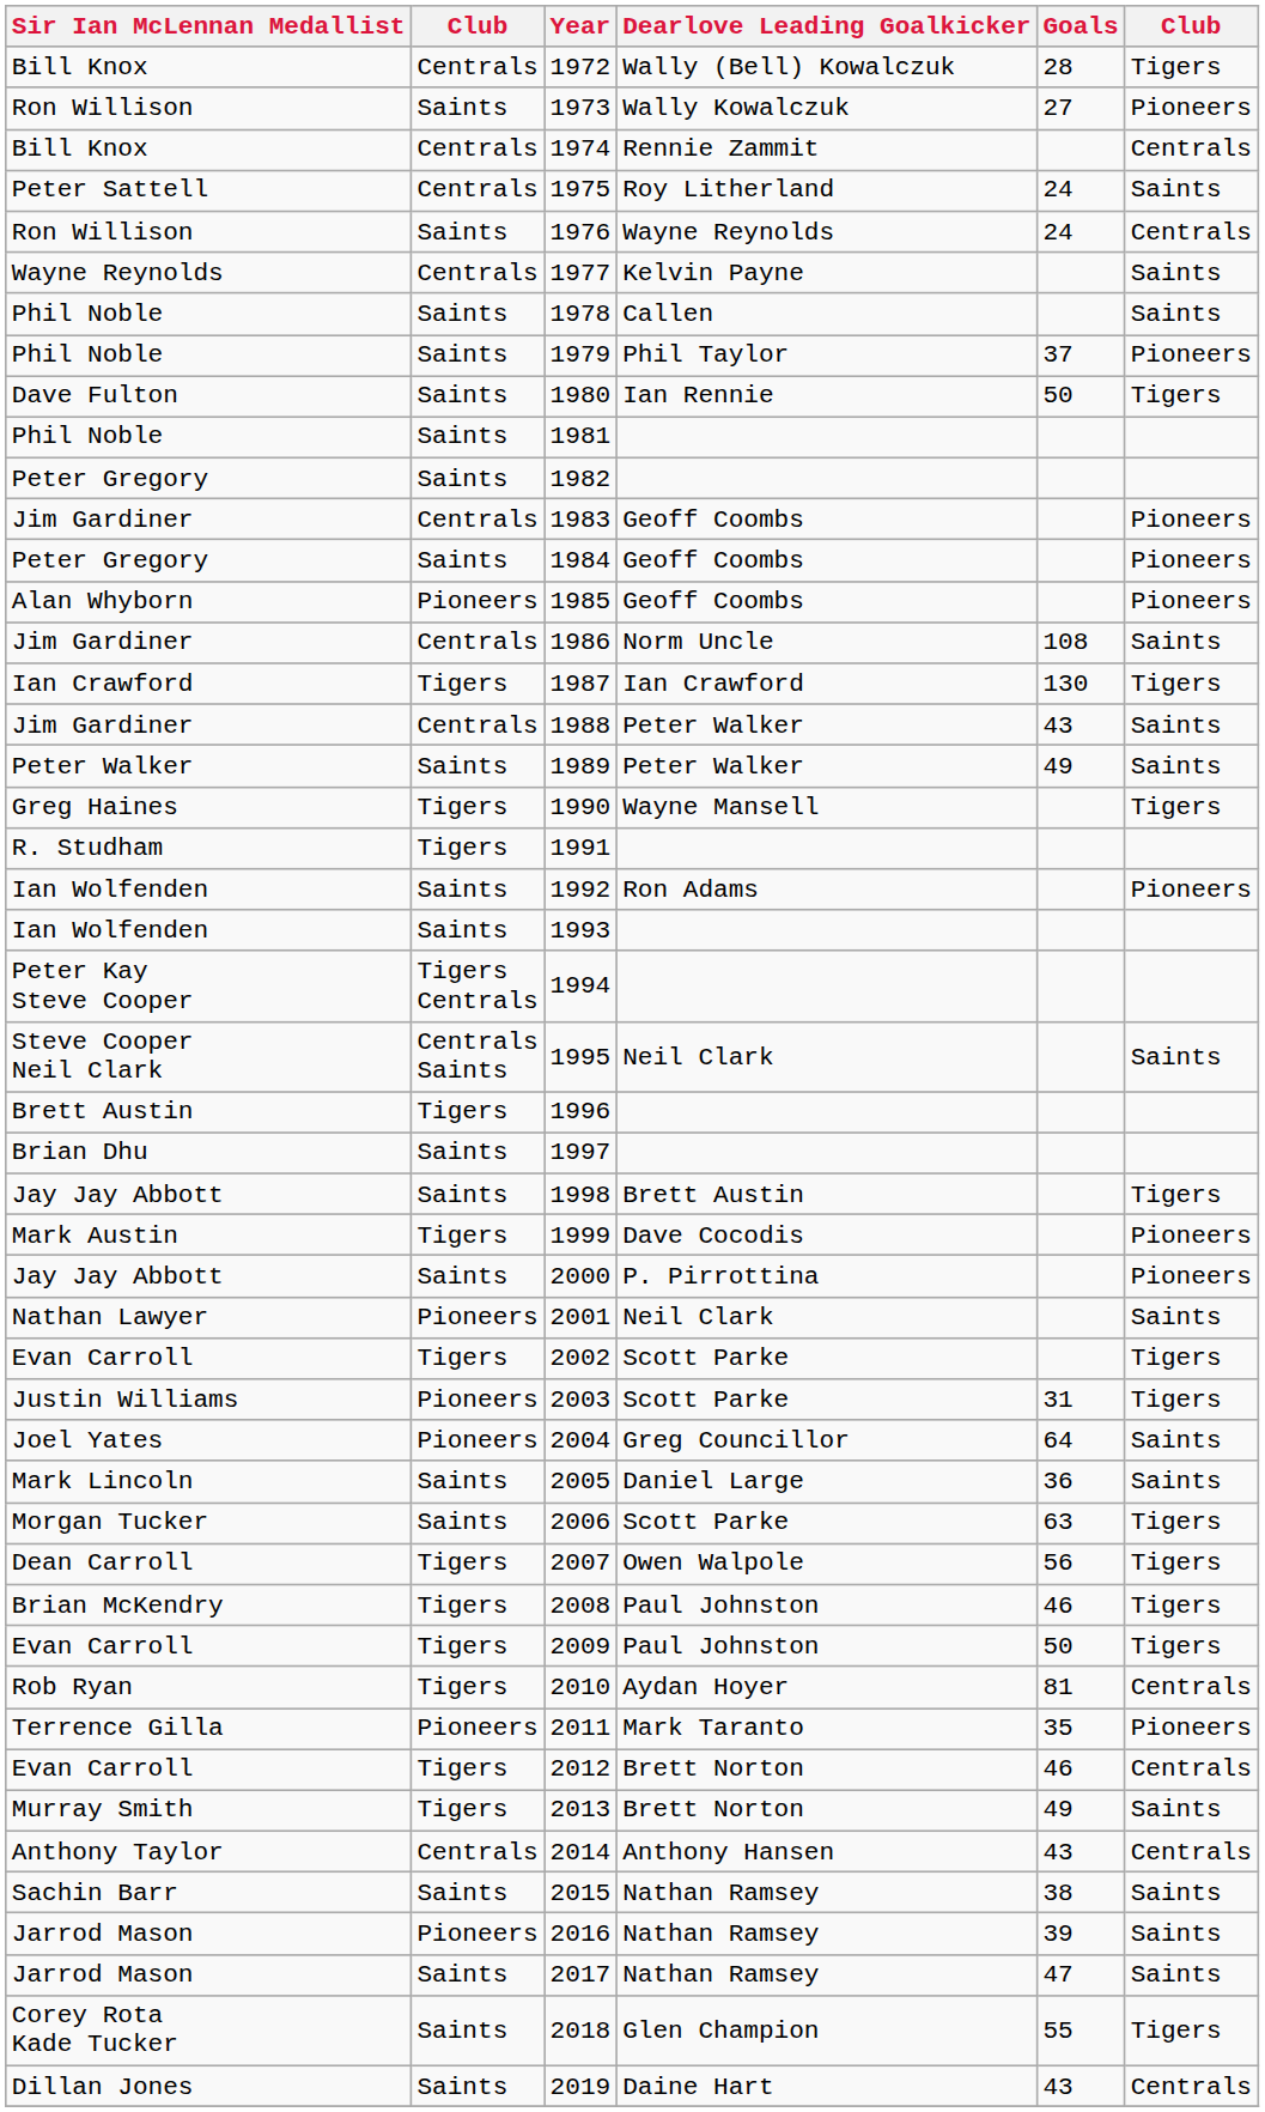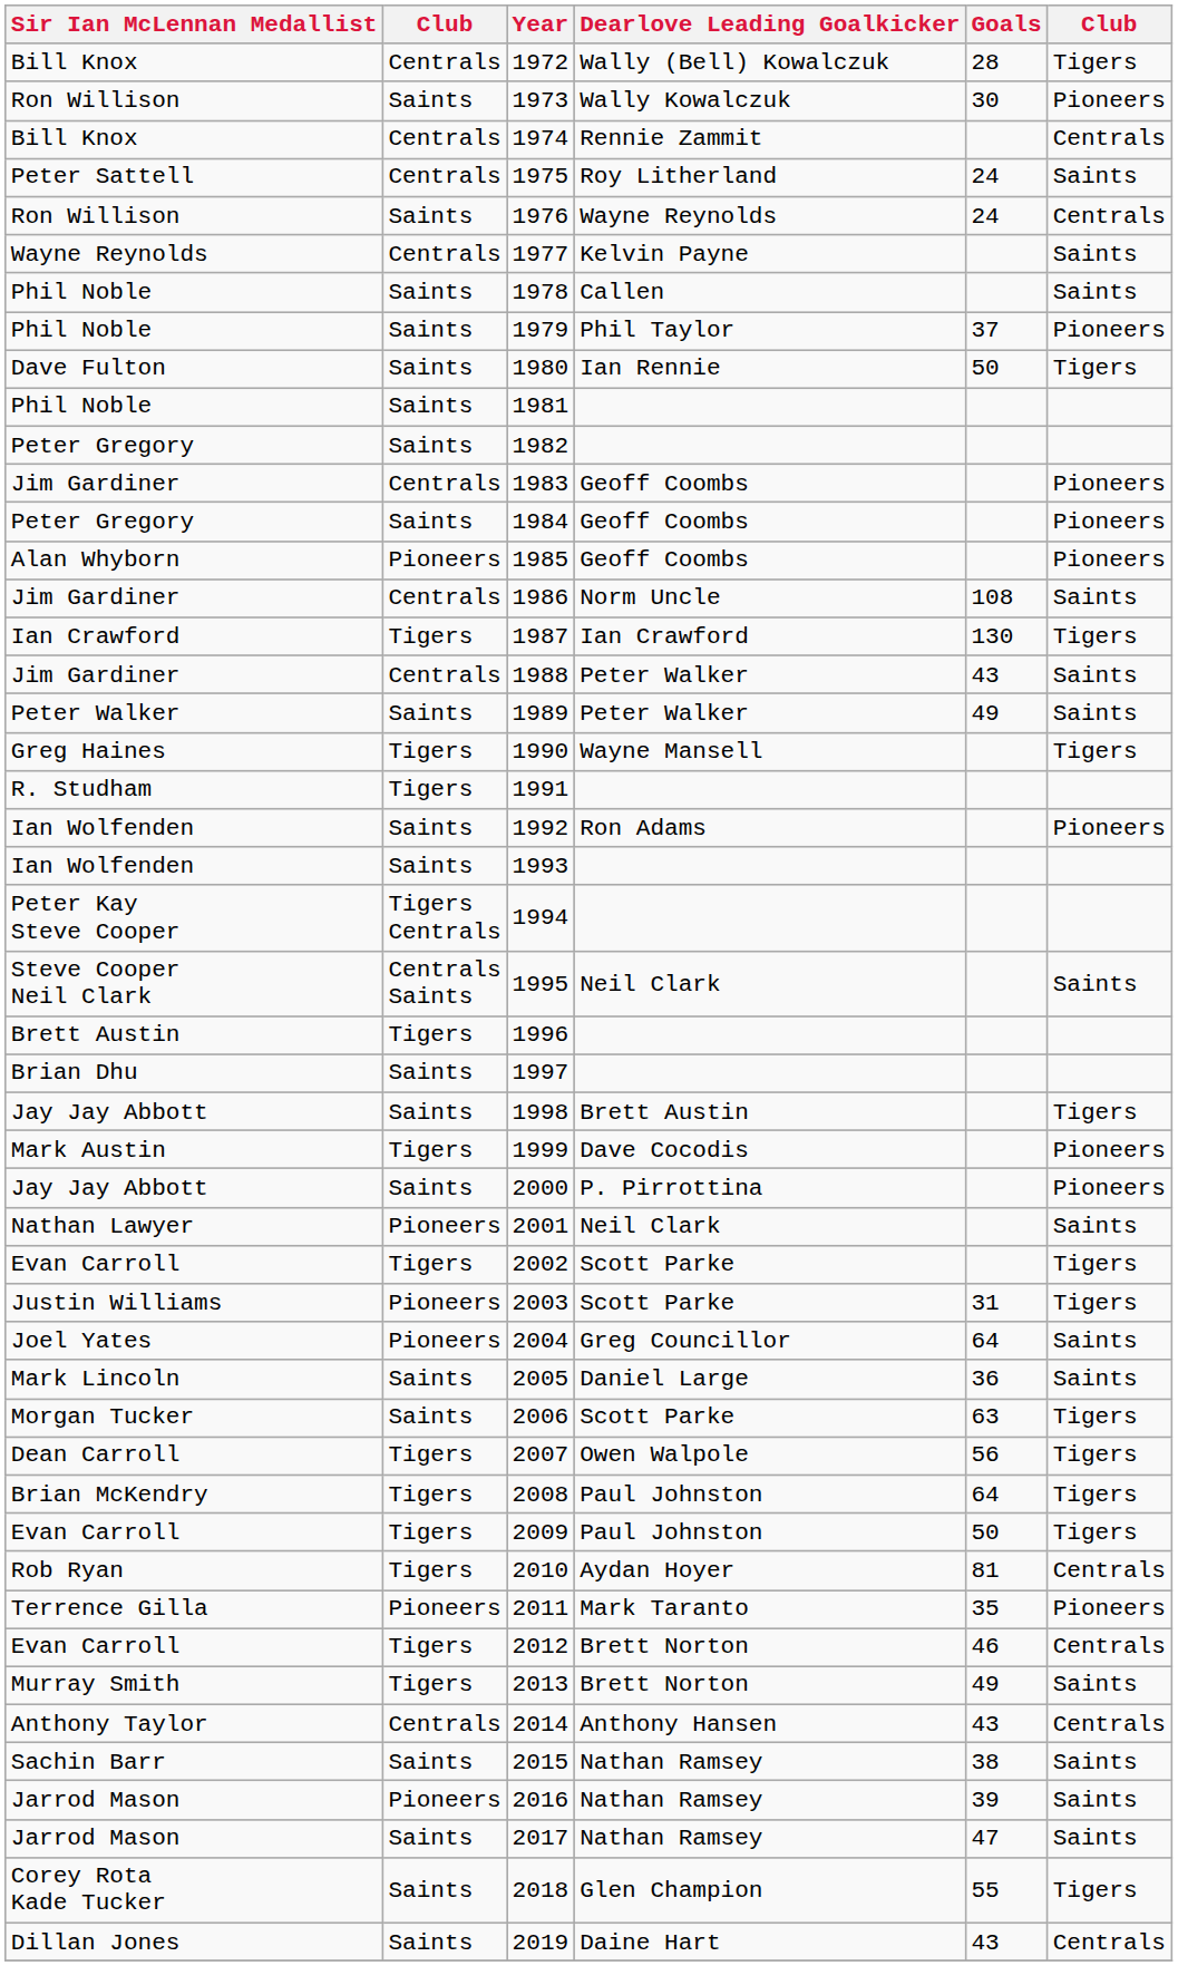1973 | Goals: 27 -> 30
2008 | Goals: 46 -> 64
